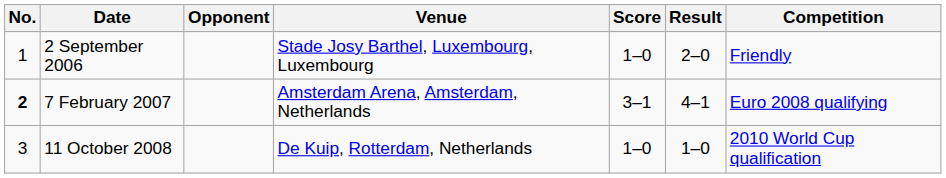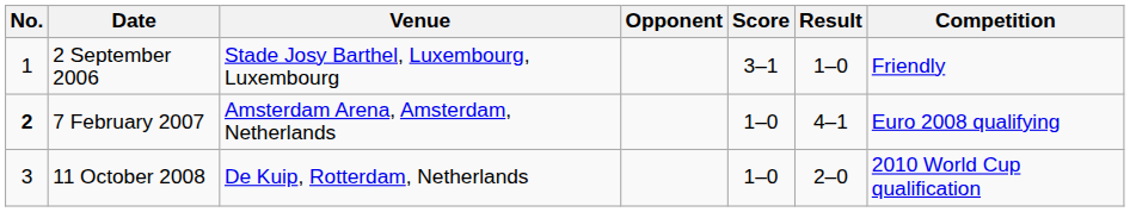columns swapped: Venue <-> Opponent
2 September 2006 | Score: 1–0 -> 3–1
2 September 2006 | Result: 2–0 -> 1–0
7 February 2007 | Score: 3–1 -> 1–0
11 October 2008 | Result: 1–0 -> 2–0
